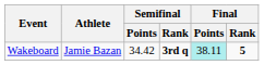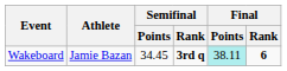Wakeboard | Semifinal / Points: 34.42 -> 34.45
Wakeboard | Final / Rank: 5 -> 6
